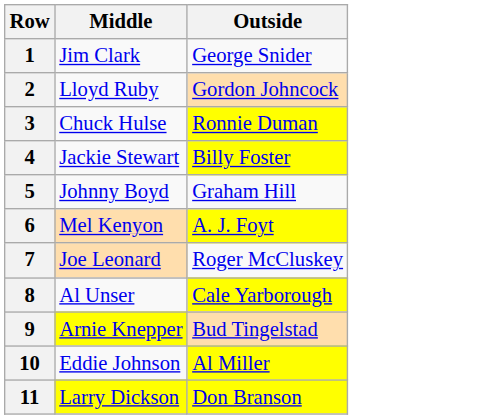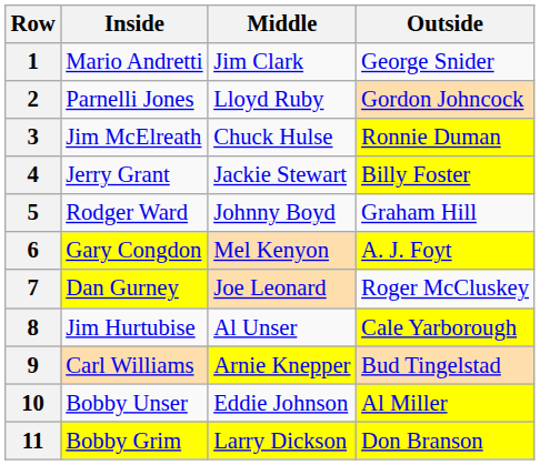+ column: Inside | Mario Andretti | Parnelli Jones | Jim McElreath | Jerry Grant | Rodger Ward | Gary Congdon | Dan Gurney | Jim Hurtubise | Carl Williams | Bobby Unser | Bobby Grim
